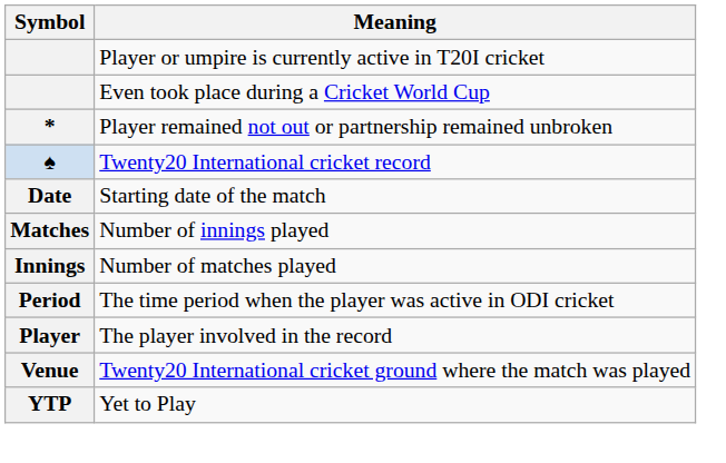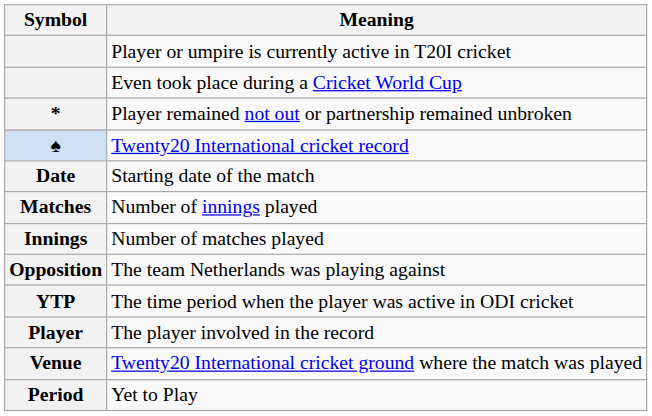+ row: Opposition | The team Netherlands was playing against
The time period when the player was active in ODI cricket | Symbol: Period -> YTP
Yet to Play | Symbol: YTP -> Period
